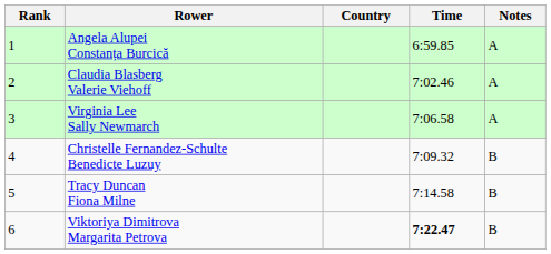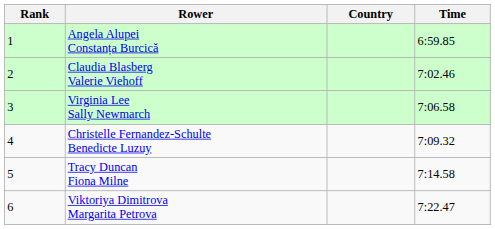- column: Notes | A | A | A | B | B | B
Viktoriya Dimitrova Margarita Petrova | Time: bold -> normal
